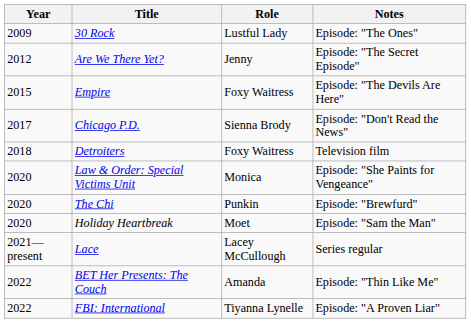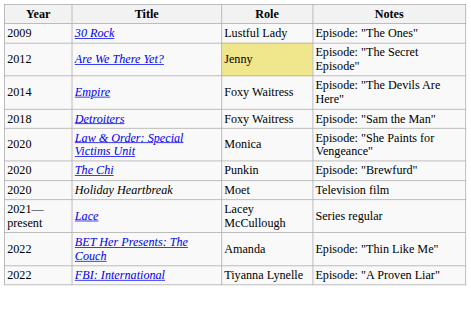Are We There Yet? | Role: no background -> khaki background
Empire | Year: 2015 -> 2014
- row: 2017 | Chicago P.D. | Sienna Brody | Episode: "Don't Read the News"
Detroiters | Notes: Television film -> Episode: "Sam the Man"
Holiday Heartbreak | Notes: Episode: "Sam the Man" -> Television film
